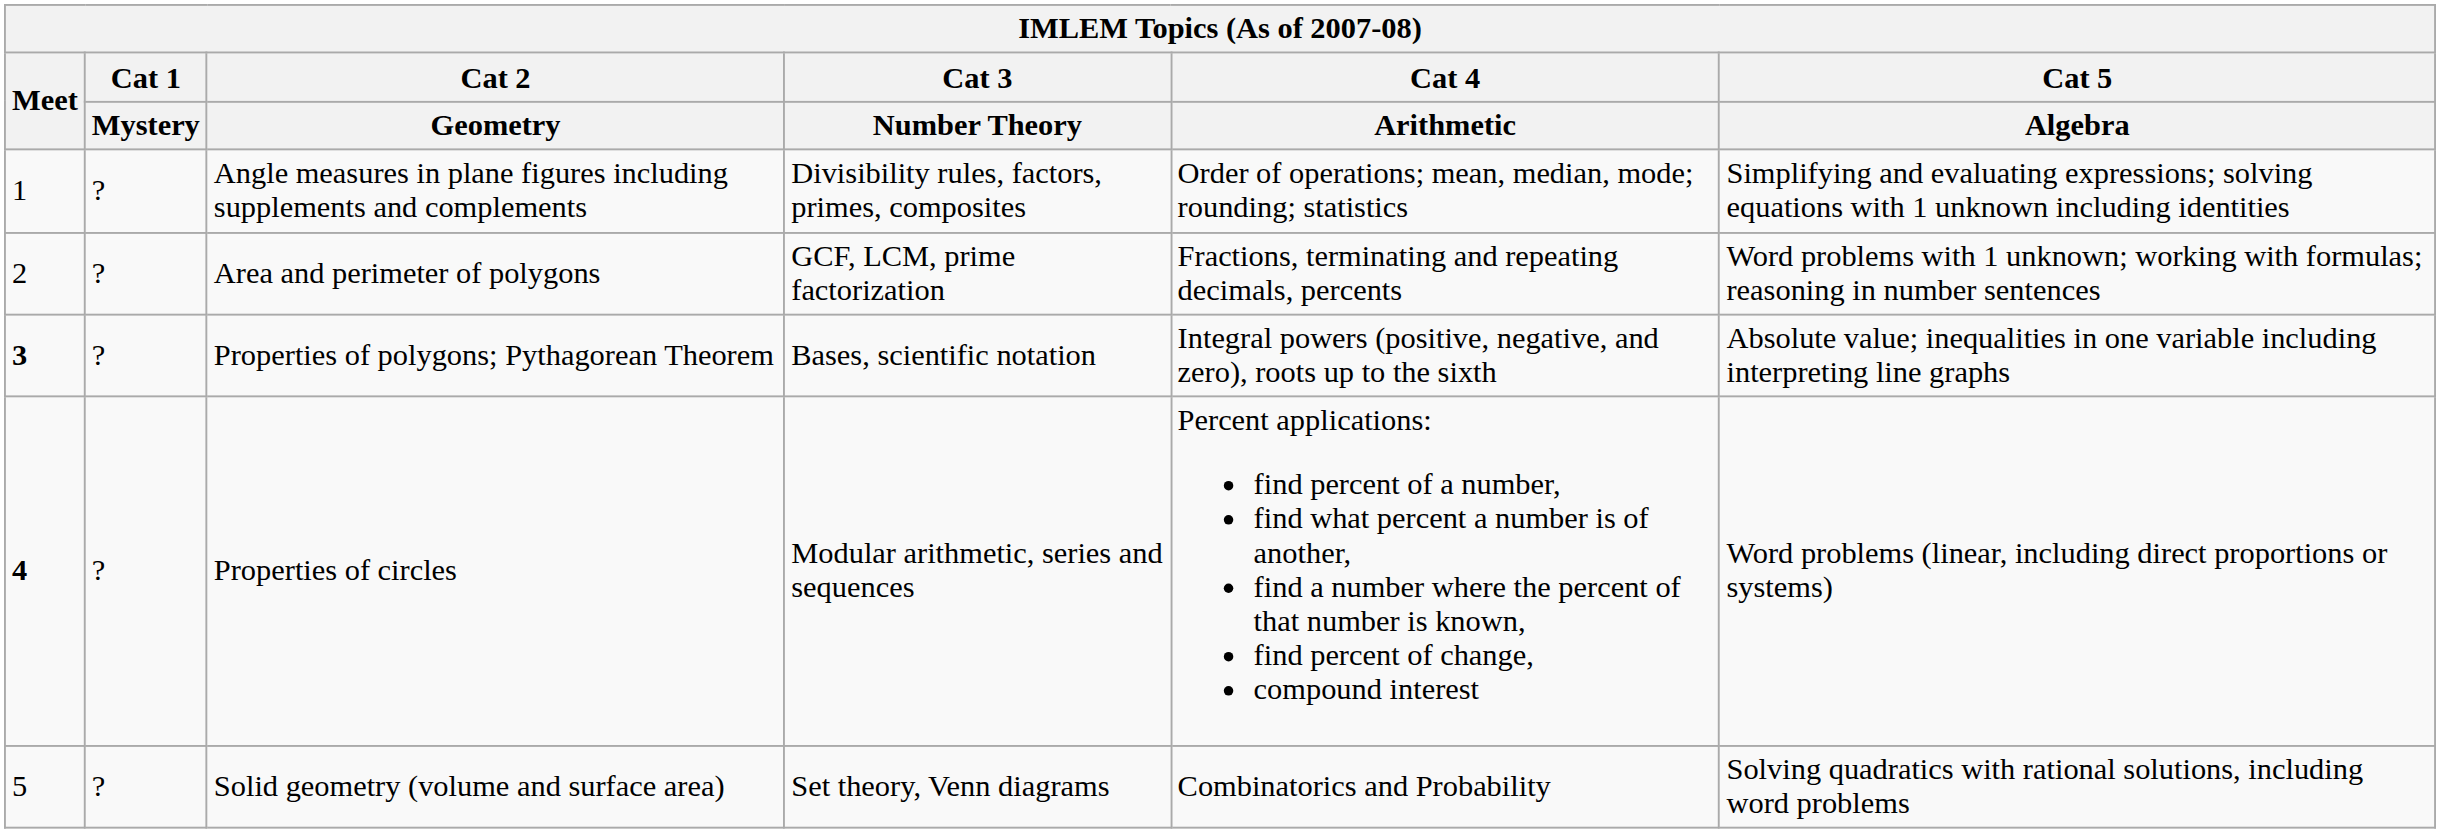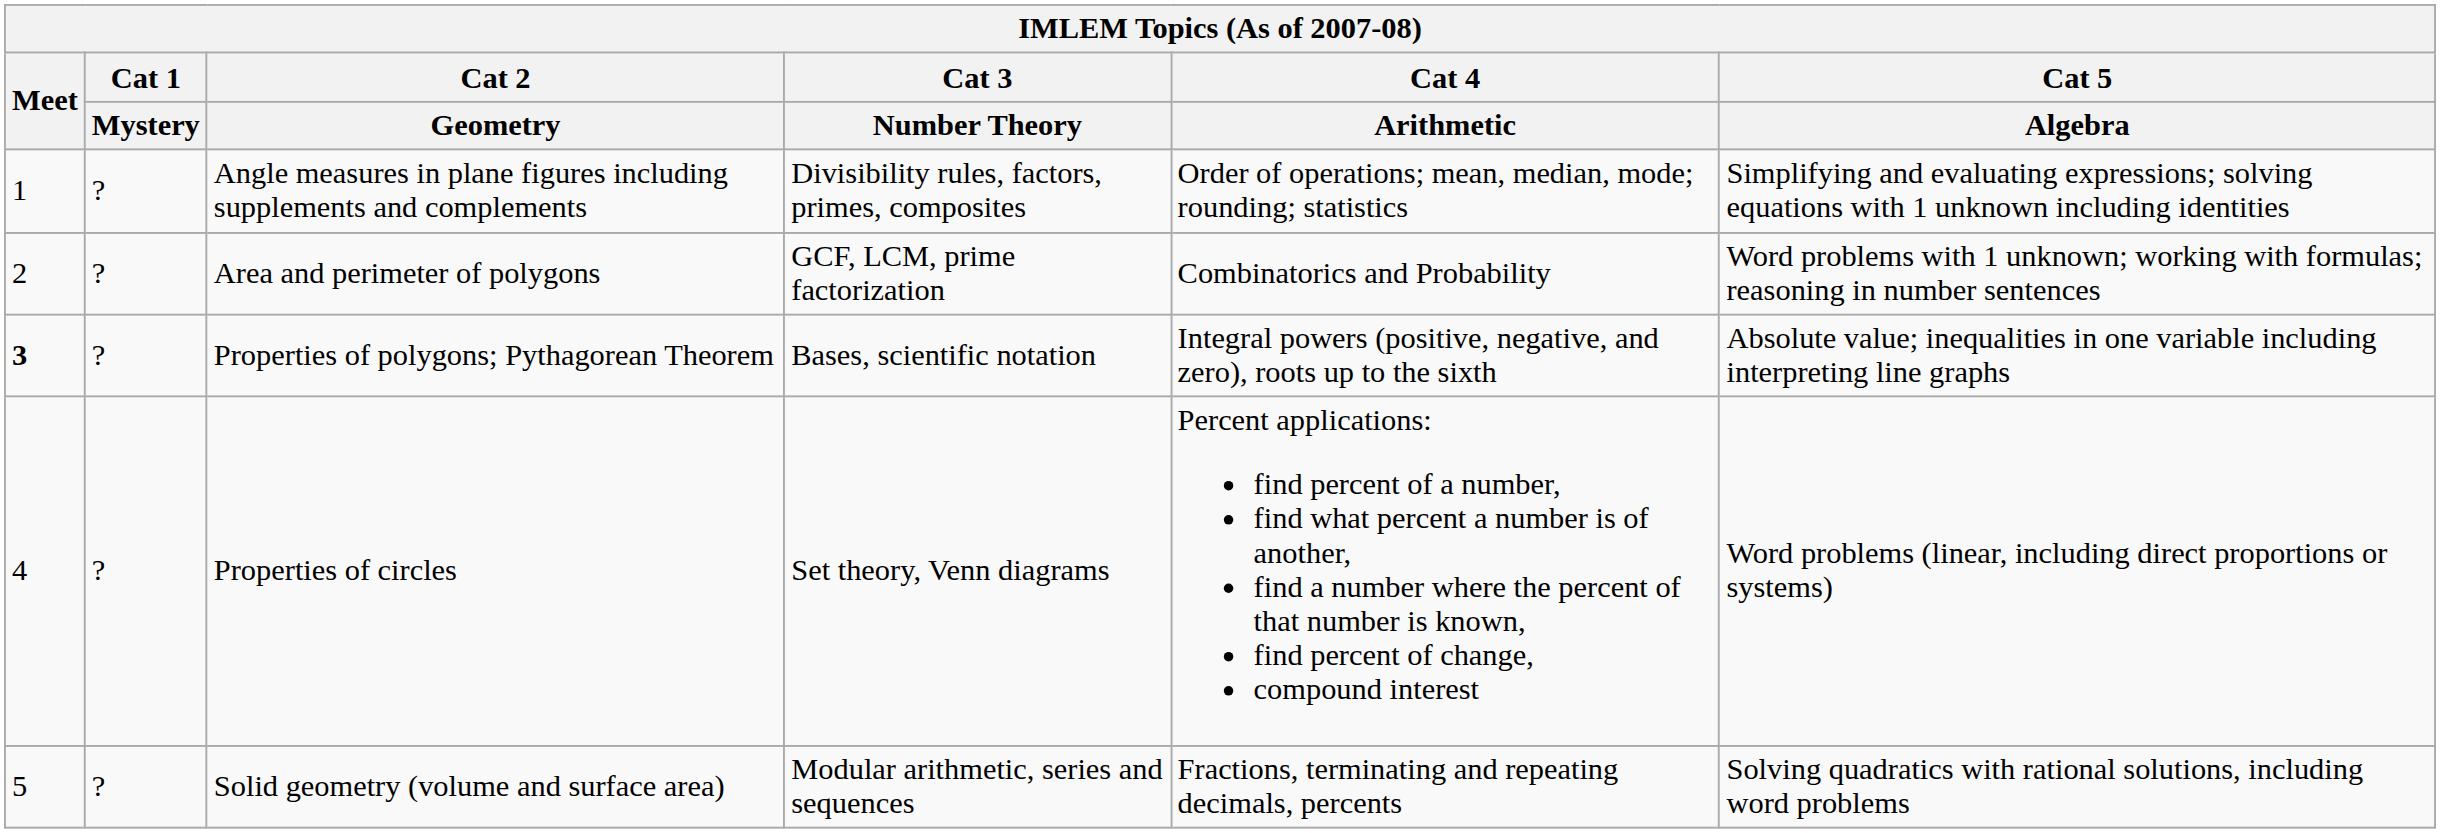Area and perimeter of polygons | Cat 4 / Arithmetic: Fractions, terminating and repeating decimals, percents -> Combinatorics and Probability
Properties of circles | Meet: bold -> normal
Properties of circles | Cat 3 / Number Theory: Modular arithmetic, series and sequences -> Set theory, Venn diagrams
Solid geometry (volume and surface area) | Cat 3 / Number Theory: Set theory, Venn diagrams -> Modular arithmetic, series and sequences
Solid geometry (volume and surface area) | Cat 4 / Arithmetic: Combinatorics and Probability -> Fractions, terminating and repeating decimals, percents
